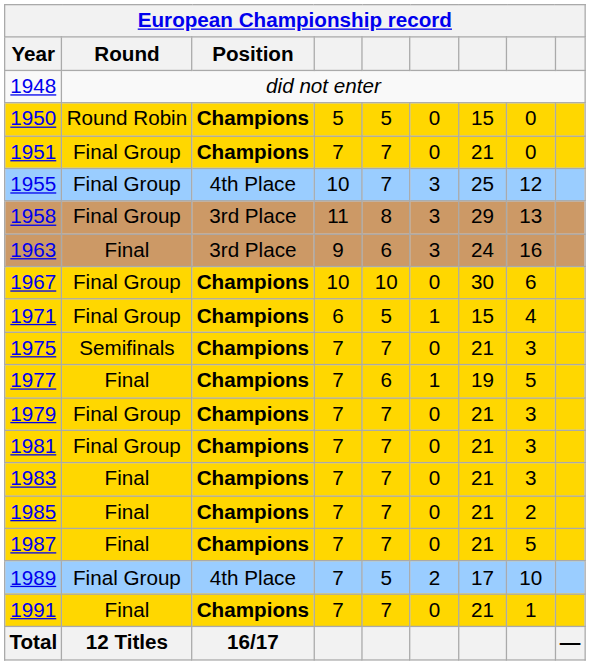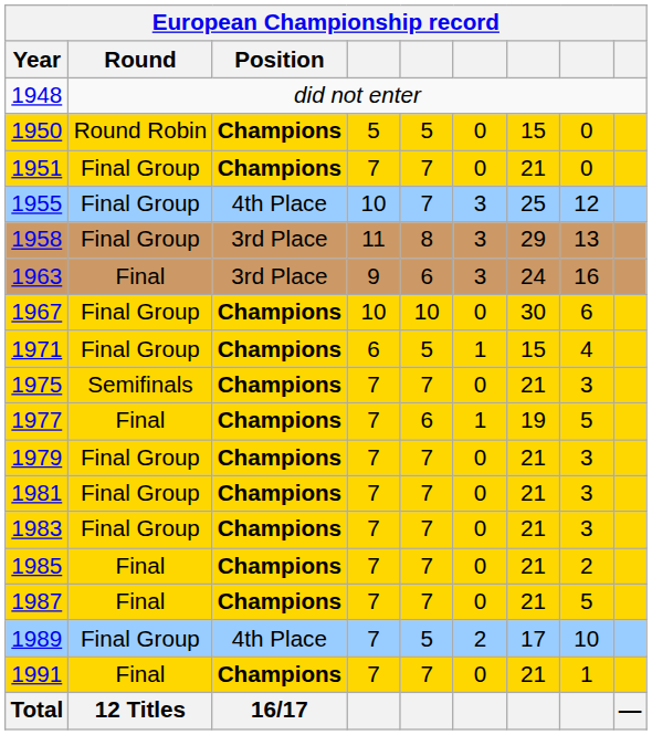1983 | Round: Final -> Final Group
